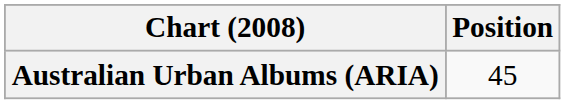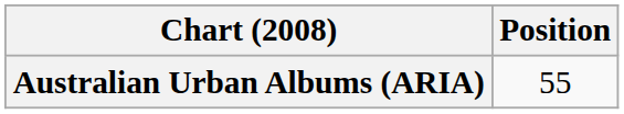Australian Urban Albums (ARIA) | Position: 45 -> 55
